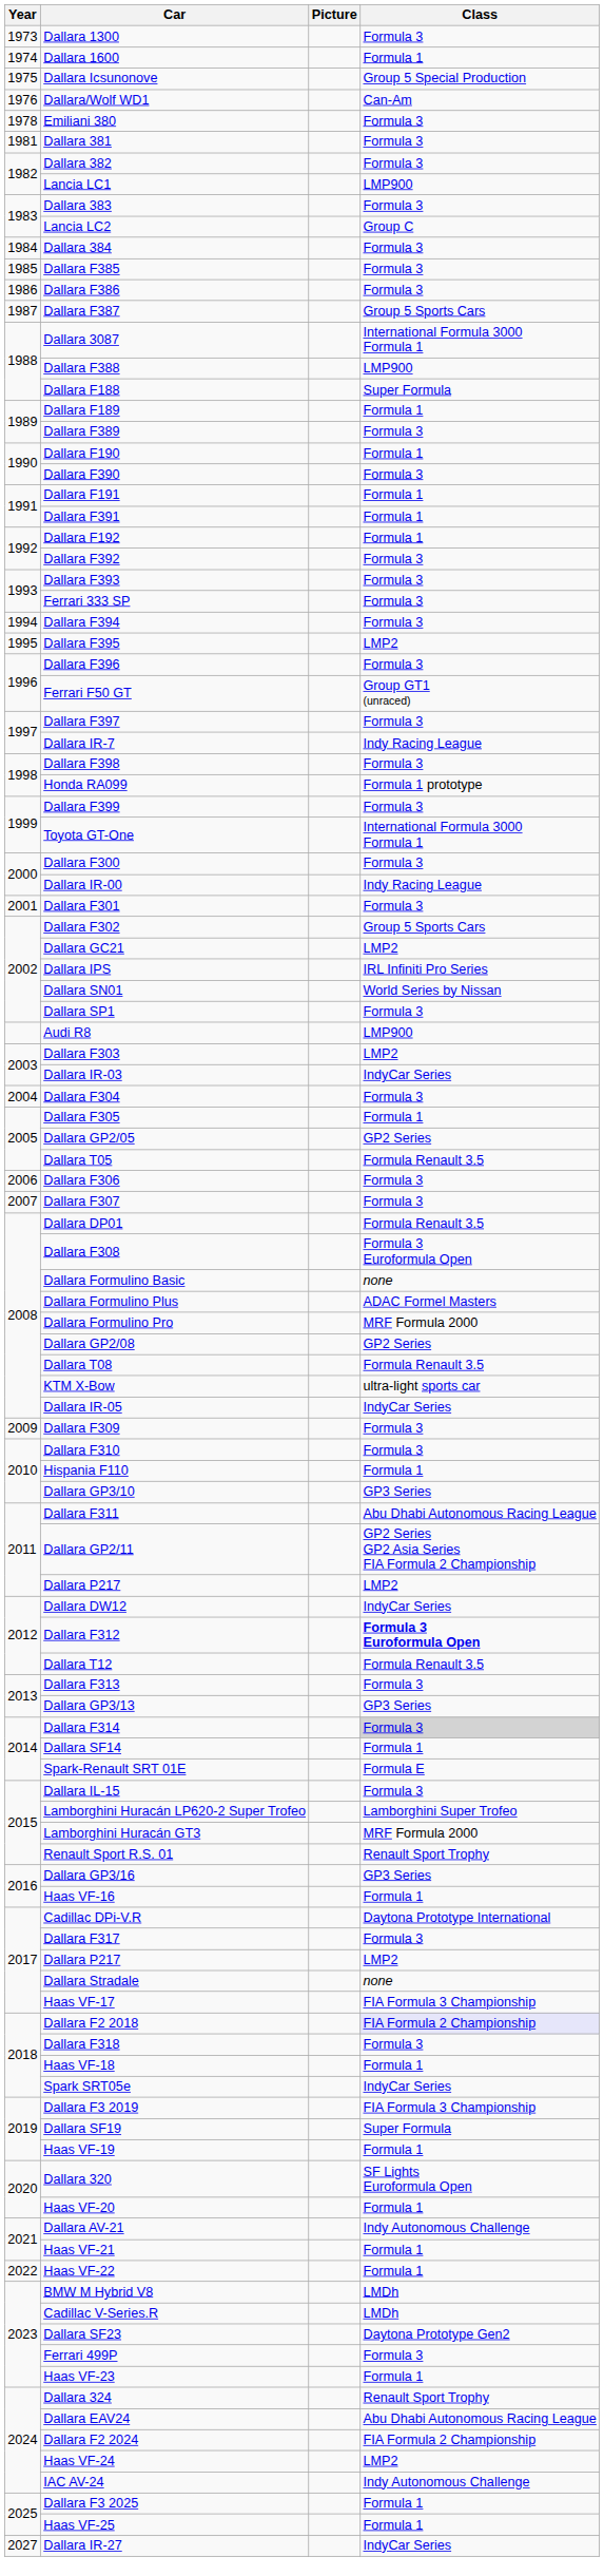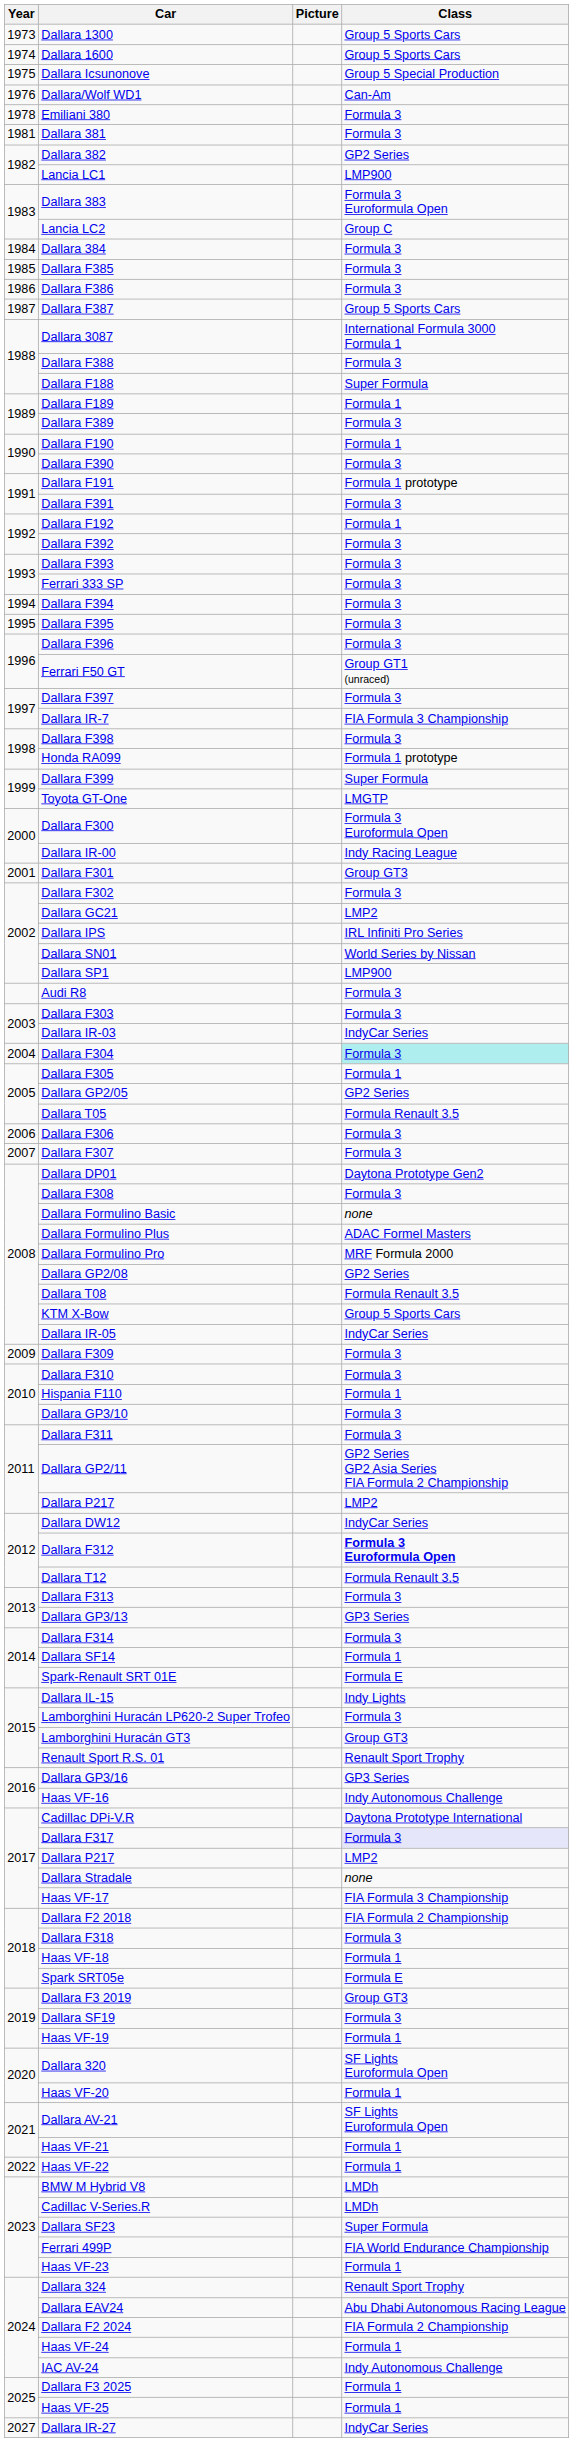Dallara 1300 | Class: Formula 3 -> Group 5 Sports Cars
Dallara 1600 | Class: Formula 1 -> Group 5 Sports Cars
Dallara 382 | Class: Formula 3 -> GP2 Series
Dallara 383 | Class: Formula 3 -> Formula 3 Euroformula Open
Dallara F388 | Class: LMP900 -> Formula 3
Dallara F191 | Class: Formula 1 -> Formula 1 prototype
Dallara F391 | Class: Formula 1 -> Formula 3
Dallara F395 | Class: LMP2 -> Formula 3
Dallara IR-7 | Class: Indy Racing League -> FIA Formula 3 Championship
Dallara F399 | Class: Formula 3 -> Super Formula
Toyota GT-One | Class: International Formula 3000 Formula 1 -> LMGTP
Dallara F300 | Class: Formula 3 -> Formula 3 Euroformula Open
Dallara F301 | Class: Formula 3 -> Group GT3
Dallara F302 | Class: Group 5 Sports Cars -> Formula 3
Dallara SP1 | Class: Formula 3 -> LMP900
Audi R8 | Class: LMP900 -> Formula 3
Dallara F303 | Class: LMP2 -> Formula 3
Dallara F304 | Class: no background -> paleturquoise background
Dallara DP01 | Class: Formula Renault 3.5 -> Daytona Prototype Gen2
Dallara F308 | Class: Formula 3 Euroformula Open -> Formula 3
KTM X-Bow | Class: ultra-light sports car -> Group 5 Sports Cars
Dallara GP3/10 | Class: GP3 Series -> Formula 3
Dallara F311 | Class: Abu Dhabi Autonomous Racing League -> Formula 3
Dallara F314 | Class: lightgrey background -> no background
Dallara IL-15 | Class: Formula 3 -> Indy Lights
Lamborghini Huracán LP620-2 Super Trofeo | Class: Lamborghini Super Trofeo -> Formula 3
Lamborghini Huracán GT3 | Class: MRF Formula 2000 -> Group GT3
Haas VF-16 | Class: Formula 1 -> Indy Autonomous Challenge
Dallara F317 | Class: no background -> lavender background
Dallara F2 2018 | Class: lavender background -> no background
Spark SRT05e | Class: IndyCar Series -> Formula E
Dallara F3 2019 | Class: FIA Formula 3 Championship -> Group GT3
Dallara SF19 | Class: Super Formula -> Formula 3
Dallara AV-21 | Class: Indy Autonomous Challenge -> SF Lights Euroformula Open
Dallara SF23 | Class: Daytona Prototype Gen2 -> Super Formula
Ferrari 499P | Class: Formula 3 -> FIA World Endurance Championship
Haas VF-24 | Class: LMP2 -> Formula 1
